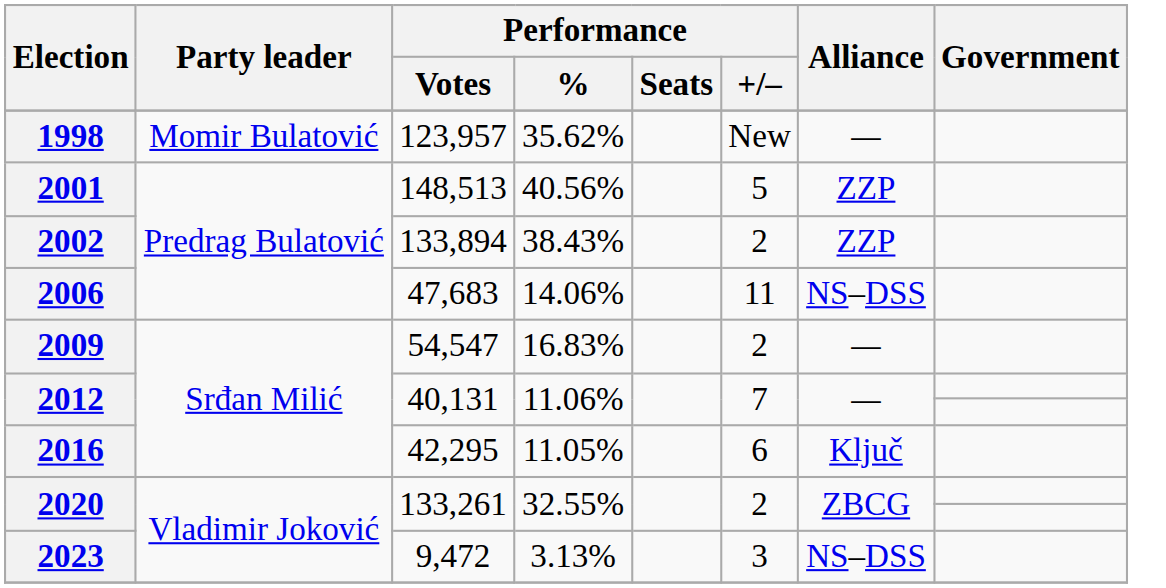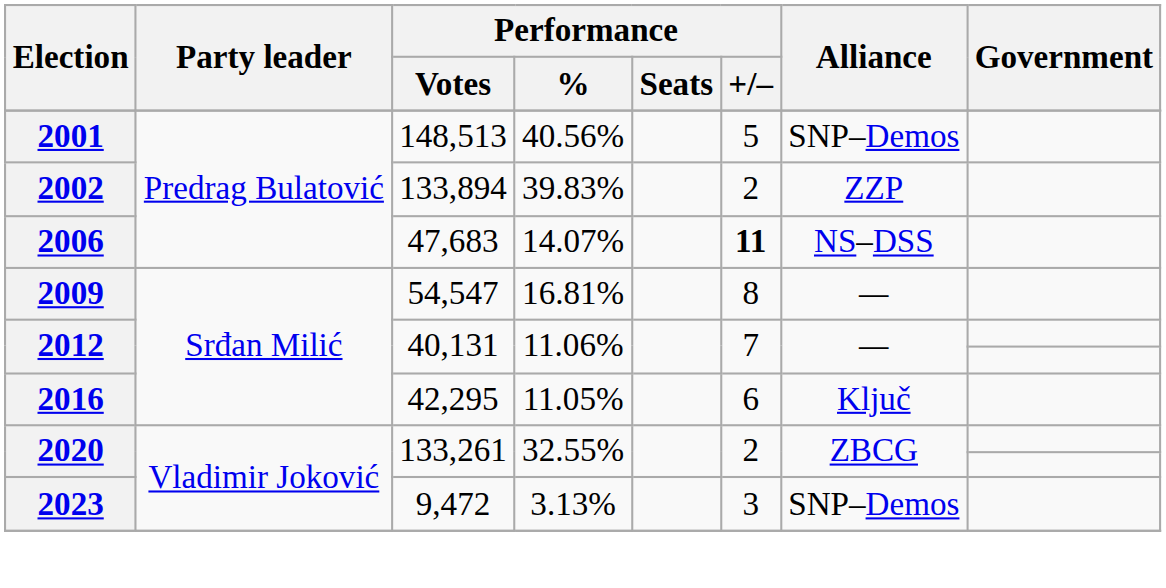- row: 1998 | Momir Bulatović | 123,957 | 35.62% | New | —
2001 | Alliance: ZZP -> SNP–Demos
2002 | Performance / %: 38.43% -> 39.83%
2006 | Performance / %: 14.06% -> 14.07%
2006 | Performance / +/–: normal -> bold
2009 | Performance / %: 16.83% -> 16.81%
2009 | Performance / +/–: 2 -> 8
2023 | Alliance: NS–DSS -> SNP–Demos
